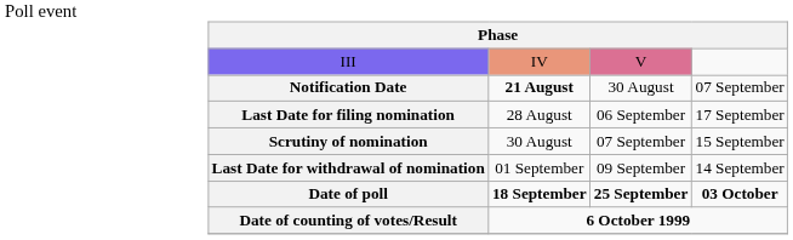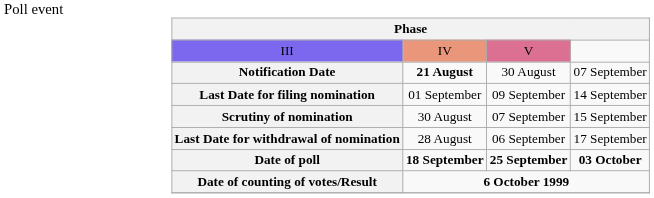Last Date for filing nomination | column 2: 28 August -> 01 September
Last Date for filing nomination | column 3: 06 September -> 09 September
Last Date for filing nomination | column 4: 17 September -> 14 September
Last Date for withdrawal of nomination | column 2: 01 September -> 28 August
Last Date for withdrawal of nomination | column 3: 09 September -> 06 September
Last Date for withdrawal of nomination | column 4: 14 September -> 17 September
